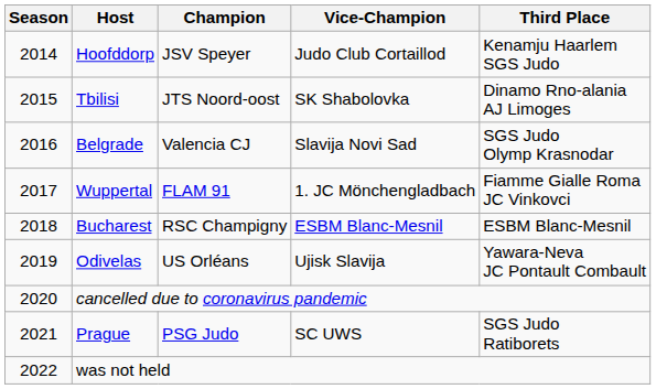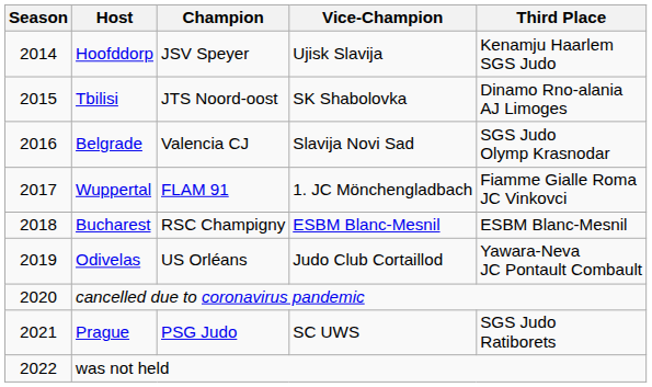Hoofddorp | Vice-Champion: Judo Club Cortaillod -> Ujisk Slavija
Odivelas | Vice-Champion: Ujisk Slavija -> Judo Club Cortaillod
